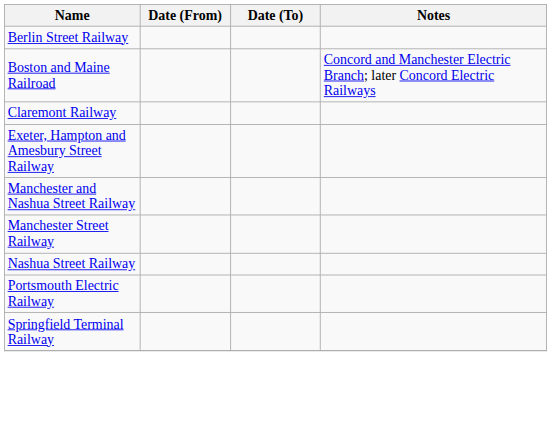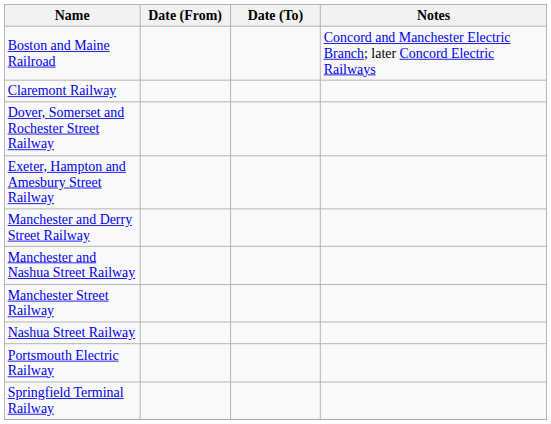- row: Berlin Street Railway
+ row: Dover, Somerset and Rochester Street Railway
+ row: Manchester and Derry Street Railway
